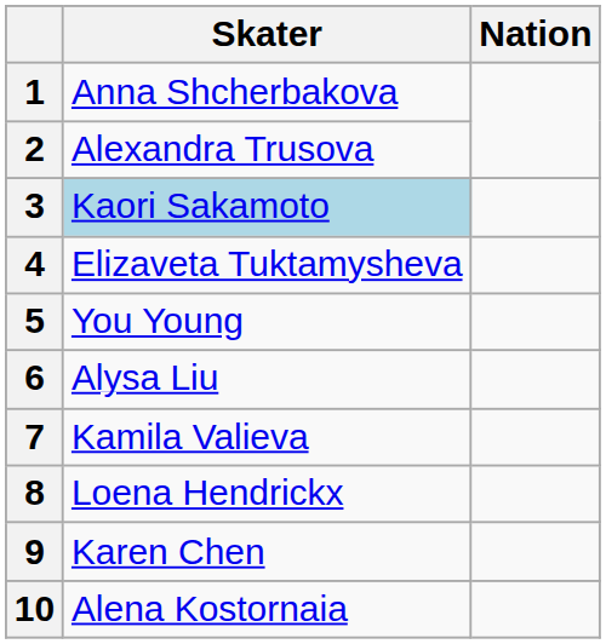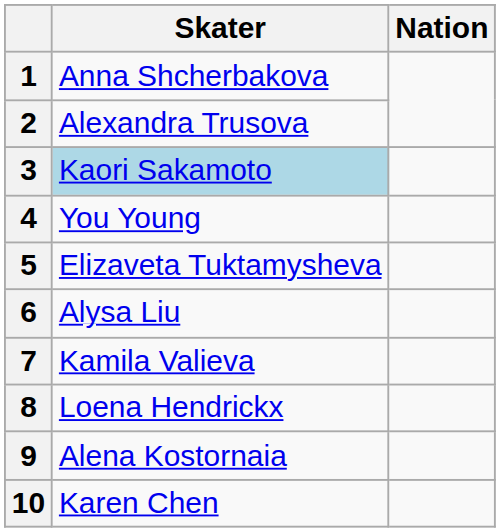4 | Skater: Elizaveta Tuktamysheva -> You Young
5 | Skater: You Young -> Elizaveta Tuktamysheva
9 | Skater: Karen Chen -> Alena Kostornaia
10 | Skater: Alena Kostornaia -> Karen Chen
